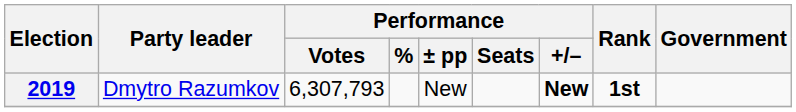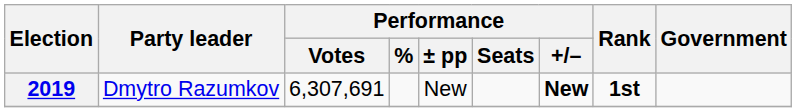2019 | Performance / Votes: 6,307,793 -> 6,307,691
